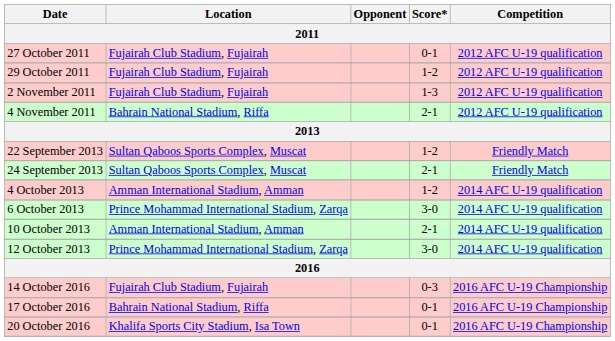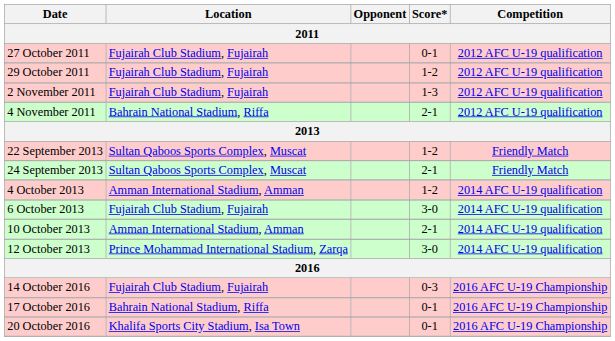6 October 2013 | Location: Prince Mohammad International Stadium, Zarqa -> Fujairah Club Stadium, Fujairah
